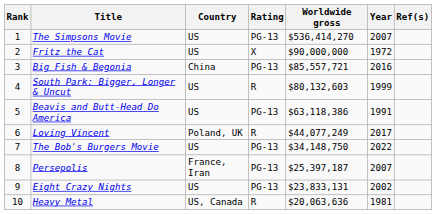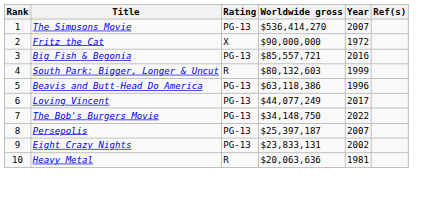- column: Country | US | US | China | US | US | Poland, UK | US | France, Iran | US | US, Canada
Beavis and Butt-Head Do America | Year: 1991 -> 1996
Loving Vincent | Rating: R -> PG-13
